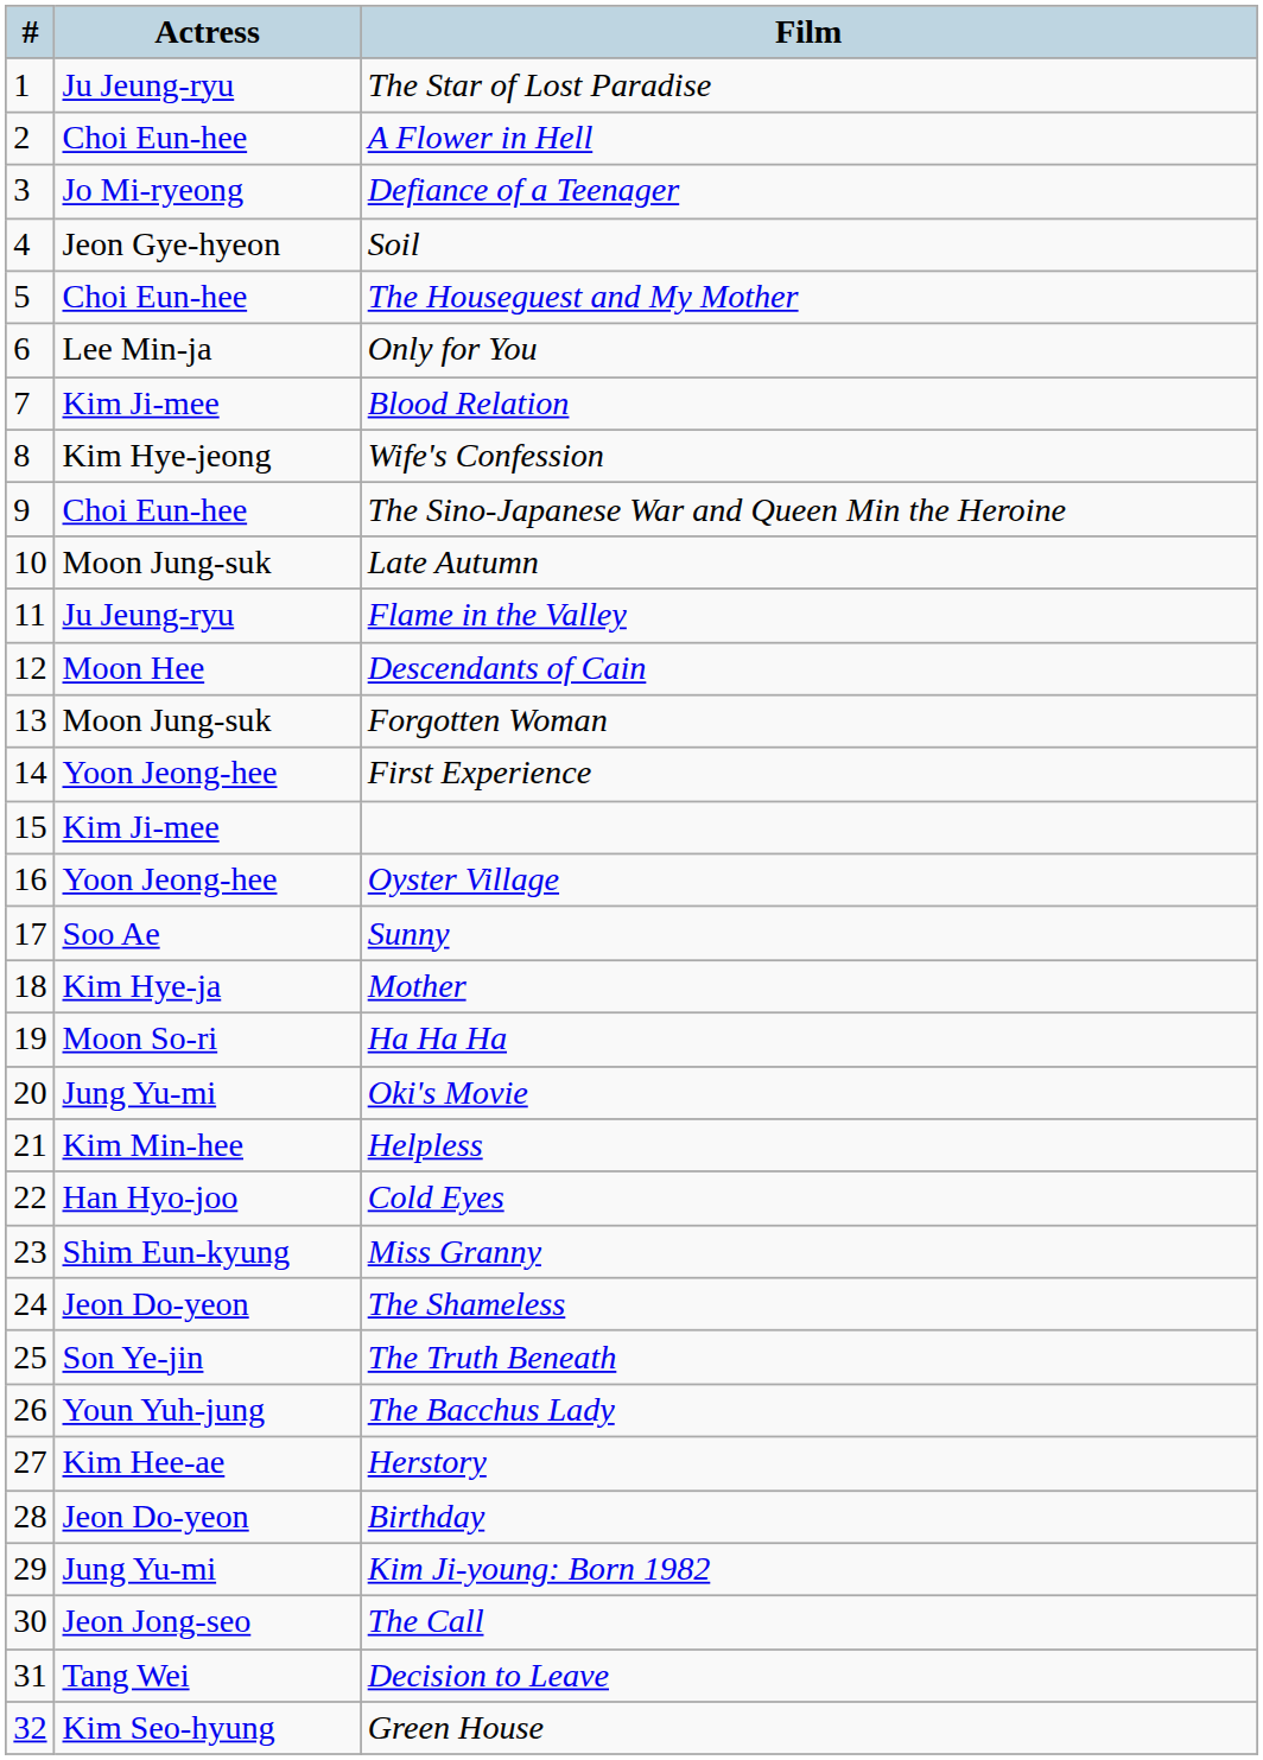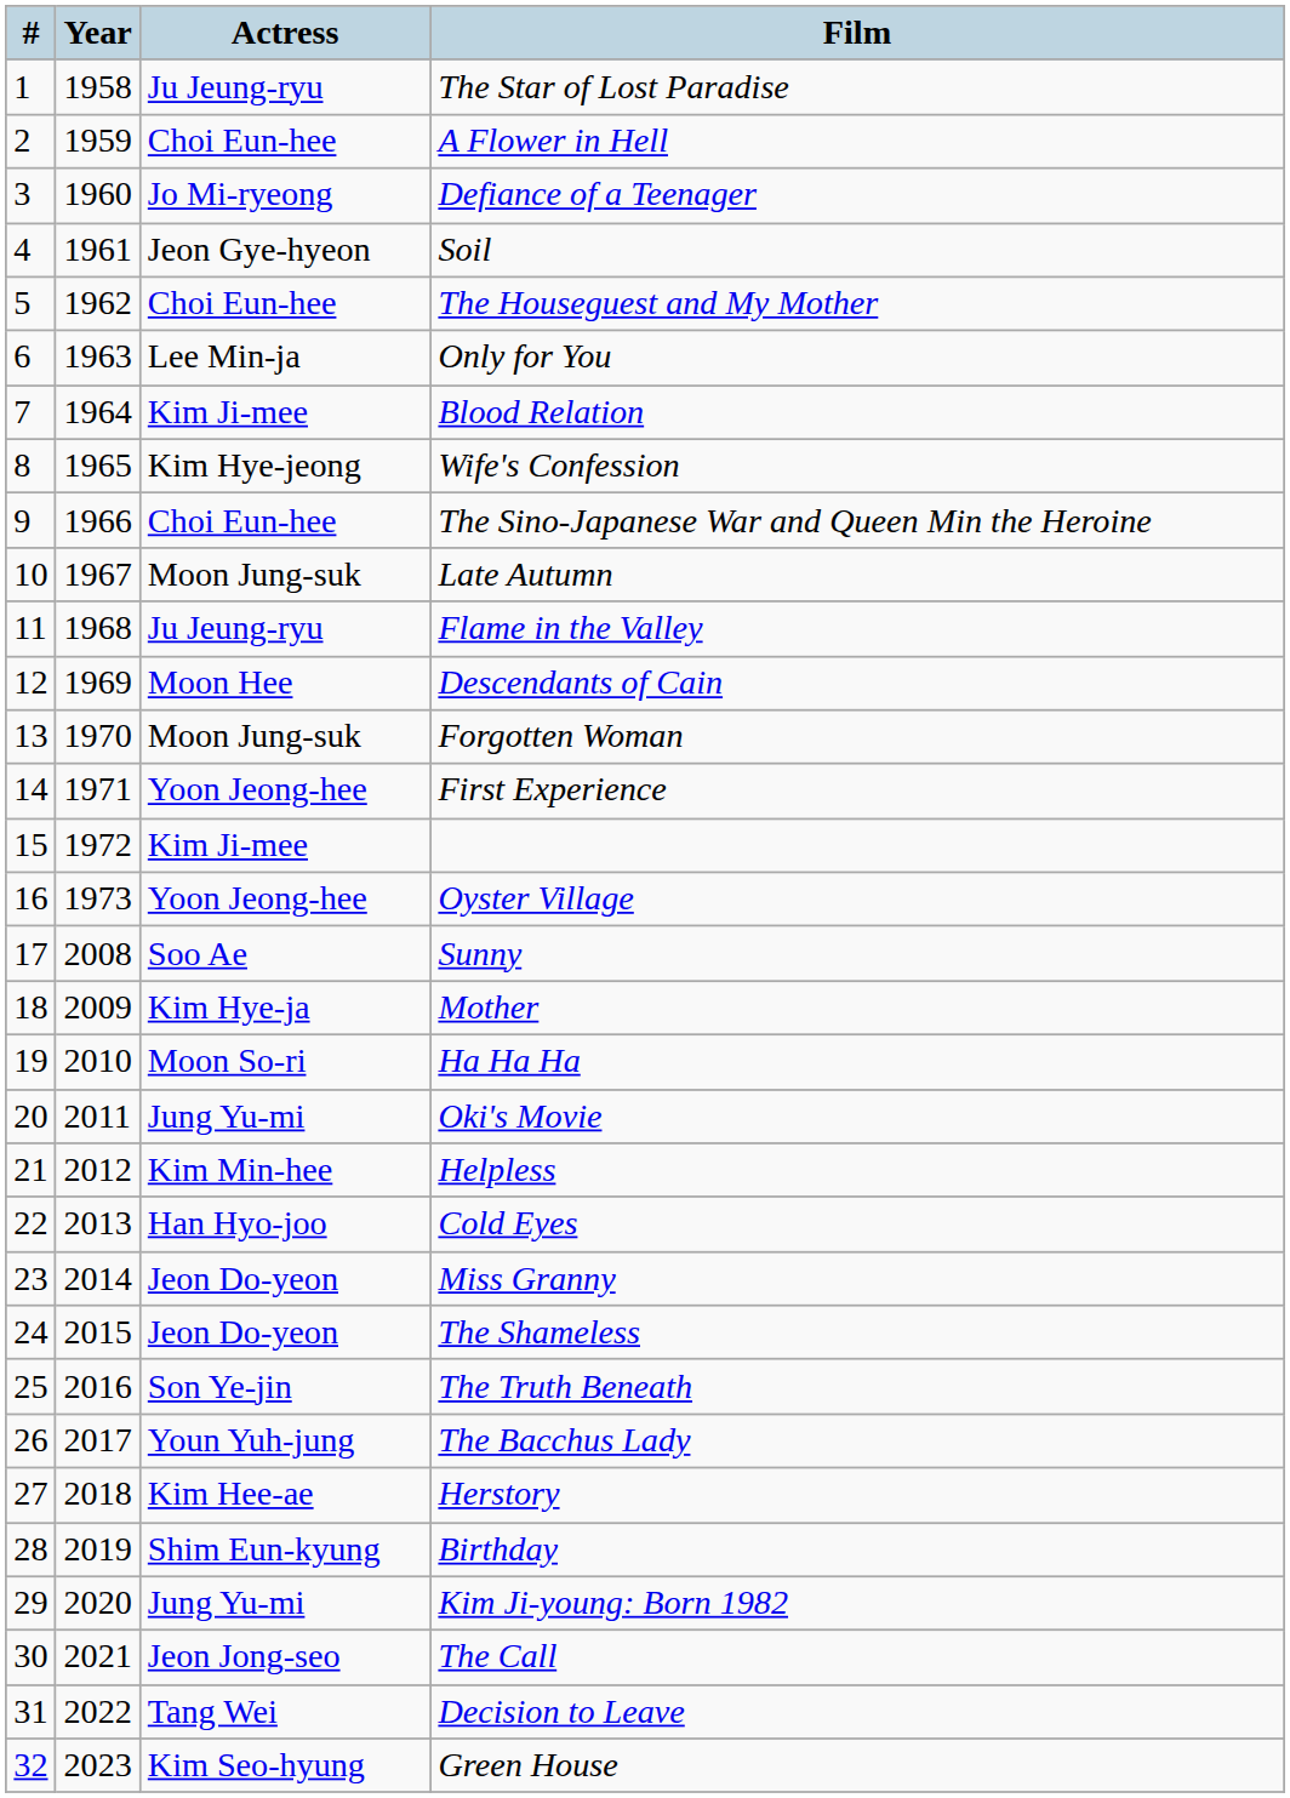+ column: Year | 1958 | 1959 | 1960 | 1961 | 1962 | 1963 | 1964 | 1965 | 1966 | 1967 | 1968 | 1969 | 1970 | 1971 | 1972 | 1973 | 2008 | 2009 | 2010 | 2011 | 2012 | 2013 | 2014 | 2015 | 2016 | 2017 | 2018 | 2019 | 2020 | 2021 | 2022 | 2023
Miss Granny | Actress: Shim Eun-kyung -> Jeon Do-yeon
Birthday | Actress: Jeon Do-yeon -> Shim Eun-kyung
